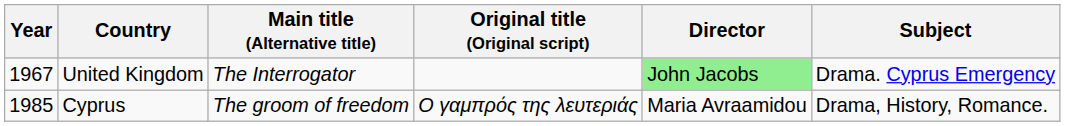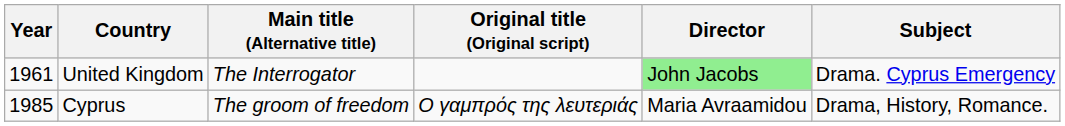United Kingdom | Year: 1967 -> 1961
